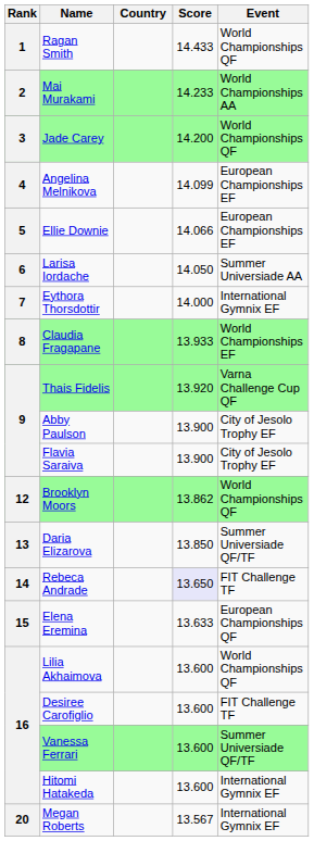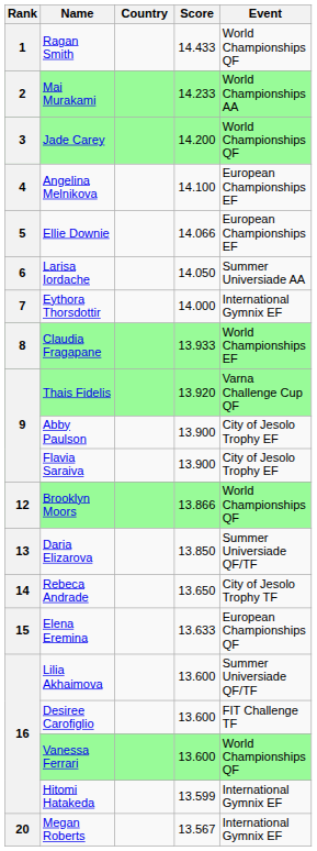Angelina Melnikova | Score: 14.099 -> 14.100
Brooklyn Moors | Score: 13.862 -> 13.866
Rebeca Andrade | Score: lavender background -> no background
Rebeca Andrade | Event: FIT Challenge TF -> City of Jesolo Trophy TF
Lilia Akhaimova | Event: World Championships QF -> Summer Universiade QF/TF
Vanessa Ferrari | Event: Summer Universiade QF/TF -> World Championships QF
Hitomi Hatakeda | Score: 13.600 -> 13.599
